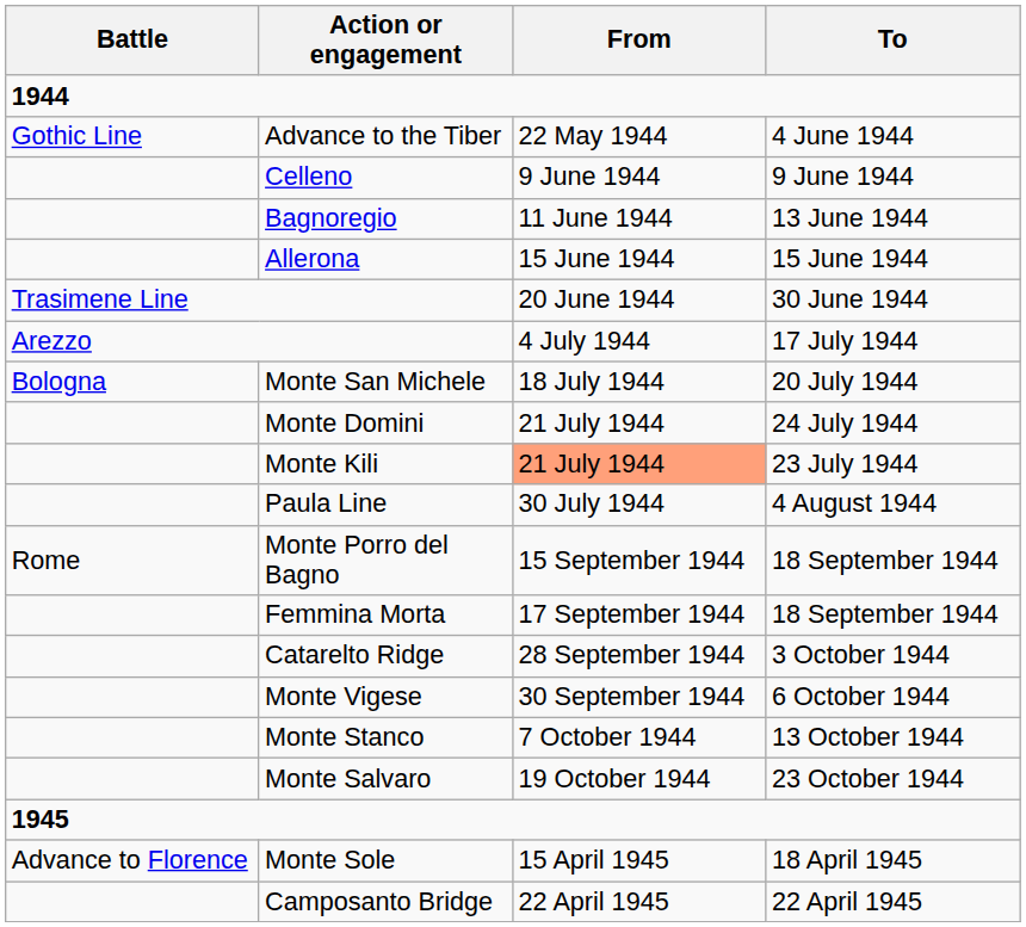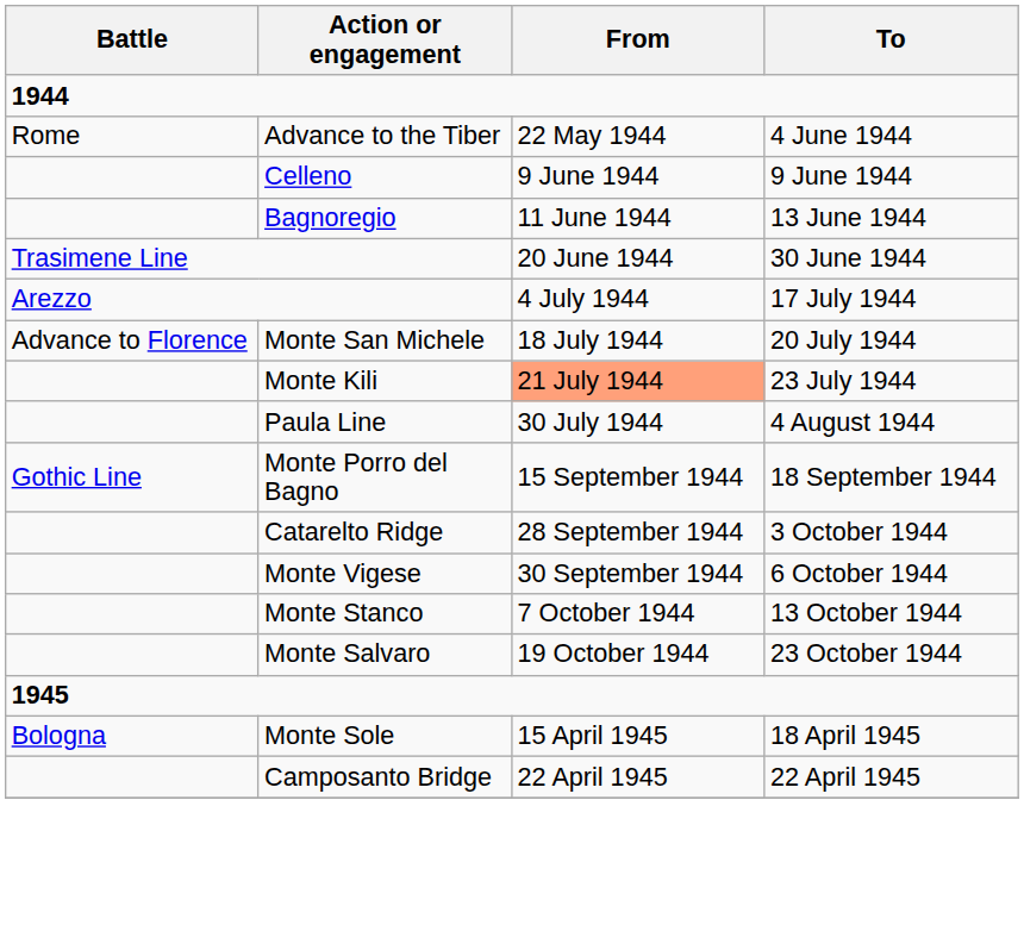Advance to the Tiber | Battle: Gothic Line -> Rome
- row: Allerona | 15 June 1944 | 15 June 1944
Monte San Michele | Battle: Bologna -> Advance to Florence
- row: Monte Domini | 21 July 1944 | 24 July 1944
Monte Porro del Bagno | Battle: Rome -> Gothic Line
- row: Femmina Morta | 17 September 1944 | 18 September 1944
Monte Sole | Battle: Advance to Florence -> Bologna
